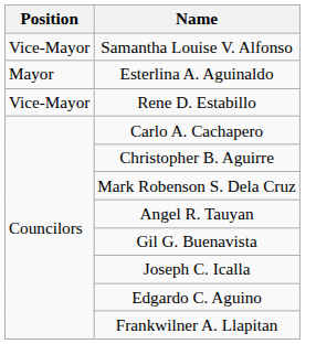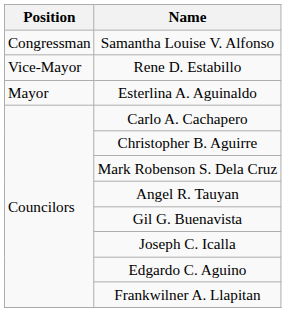Samantha Louise V. Alfonso | Position: Vice-Mayor -> Congressman
rows swapped: Esterlina A. Aguinaldo <-> Rene D. Estabillo
